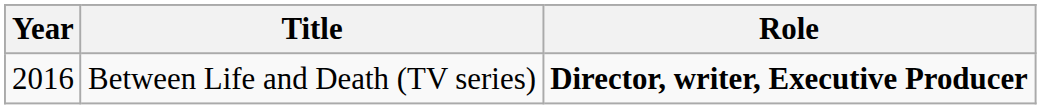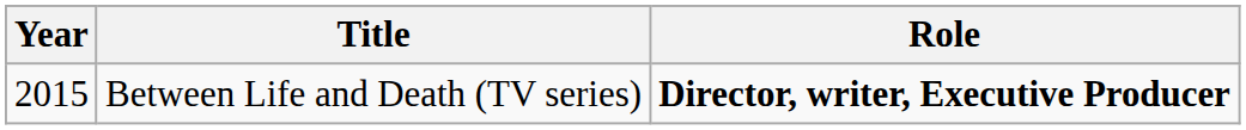Between Life and Death (TV series) | Year: 2016 -> 2015
